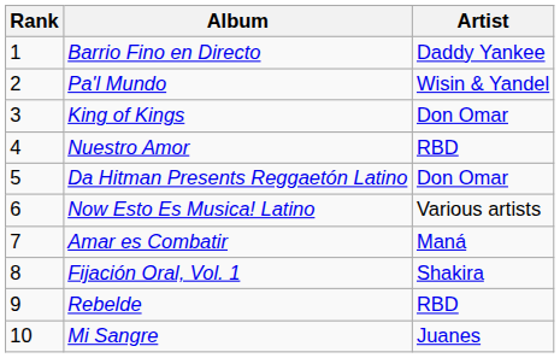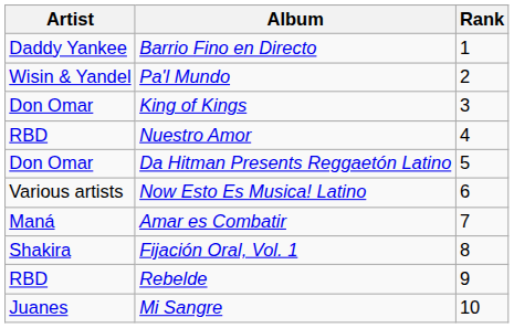columns swapped: Rank <-> Artist
